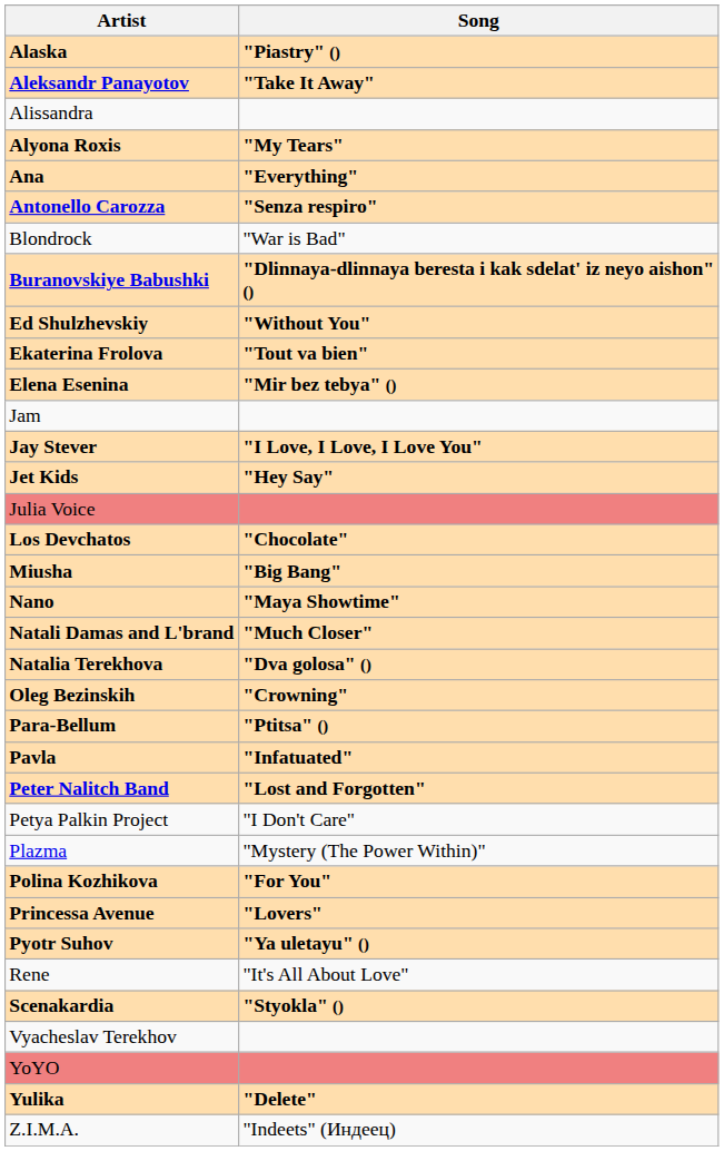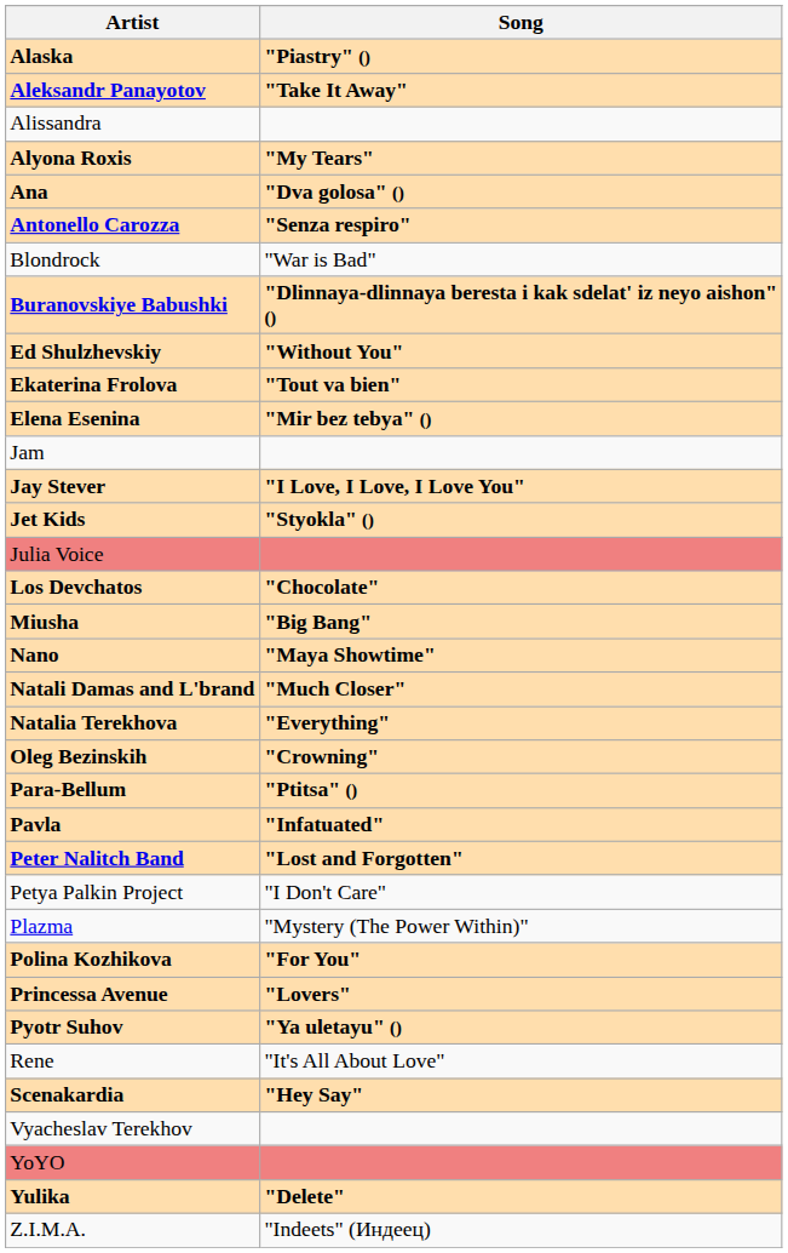Ana | Song: "Everything" -> "Dva golosa" ()
Jet Kids | Song: "Hey Say" -> "Styokla" ()
Natalia Terekhova | Song: "Dva golosa" () -> "Everything"
Scenakardia | Song: "Styokla" () -> "Hey Say"
